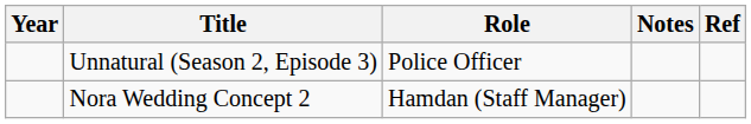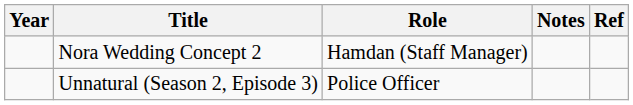rows swapped: Unnatural (Season 2, Episode 3) <-> Nora Wedding Concept 2
